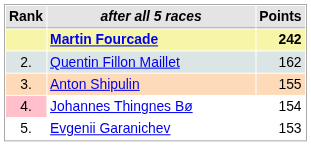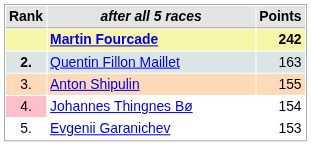Quentin Fillon Maillet | Rank: normal -> bold
Quentin Fillon Maillet | Points: 162 -> 163
